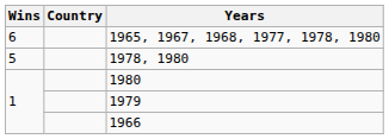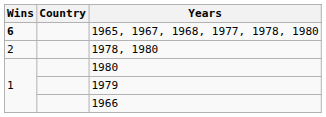1965, 1967, 1968, 1977, 1978, 1980 | Wins: normal -> bold
1978, 1980 | Wins: 5 -> 2
